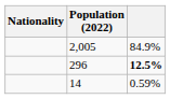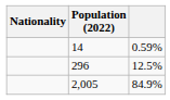rows swapped: 2,005 <-> 14
296 | column 3: bold -> normal
